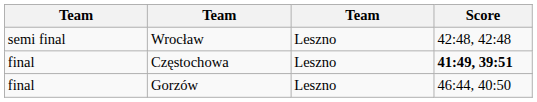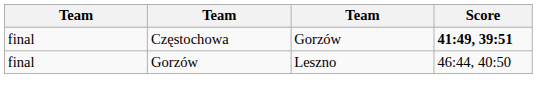- row: semi final | Wrocław | Leszno | 42:48, 42:48
Częstochowa | column 3: Leszno -> Gorzów
